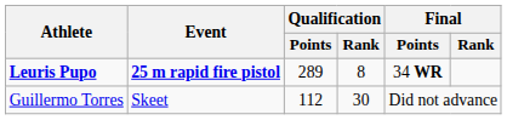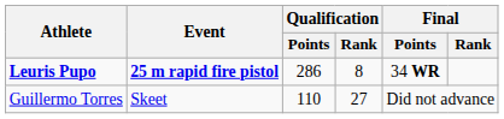Leuris Pupo | Qualification / Points: 289 -> 286
Guillermo Torres | Qualification / Points: 112 -> 110
Guillermo Torres | Qualification / Rank: 30 -> 27
